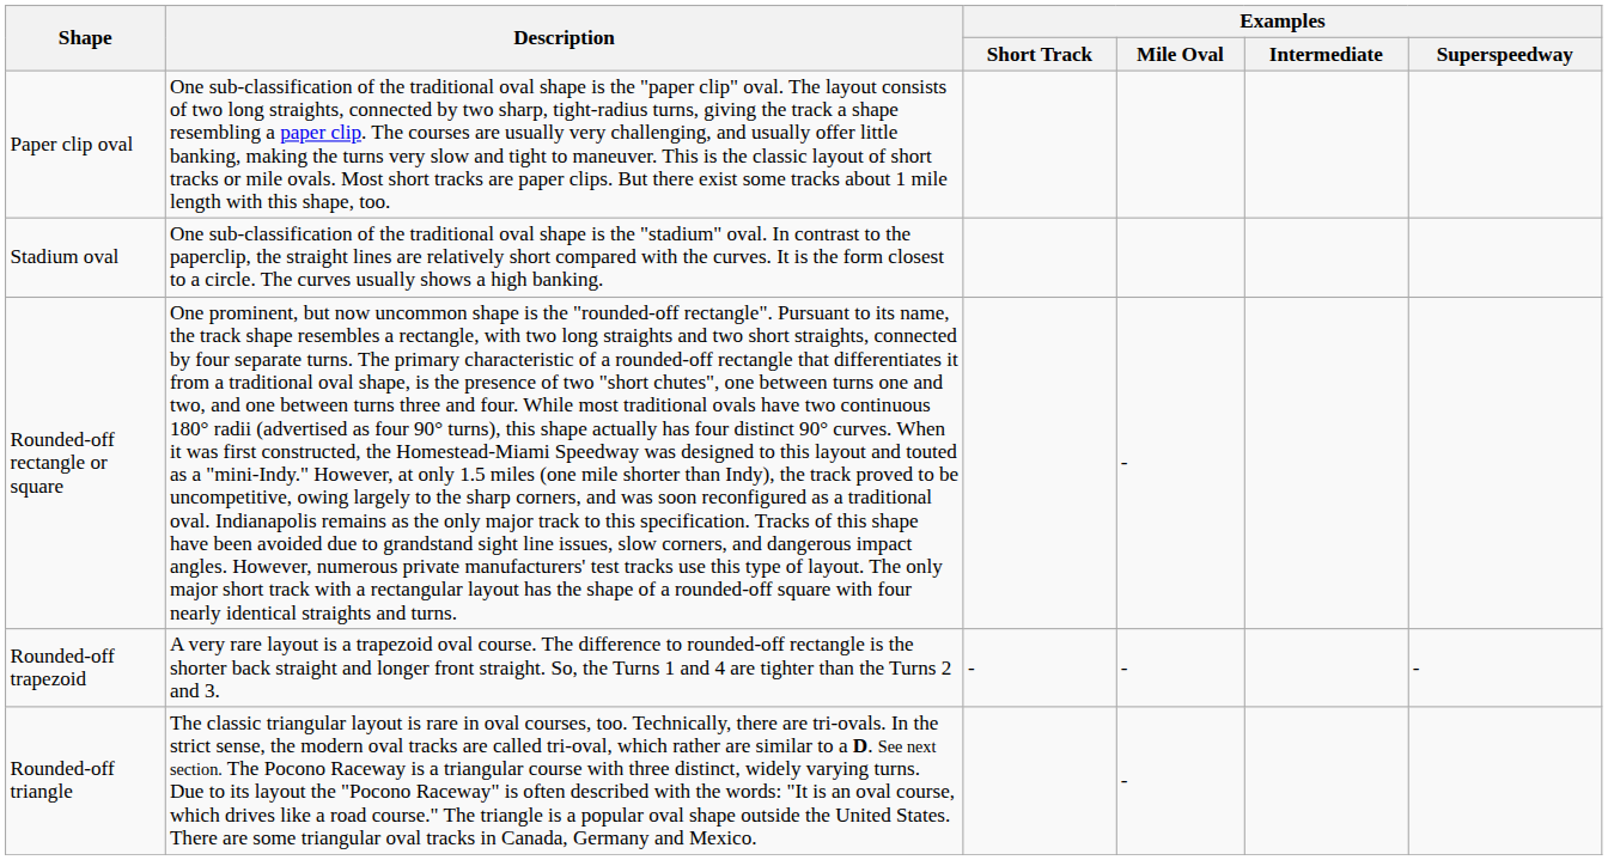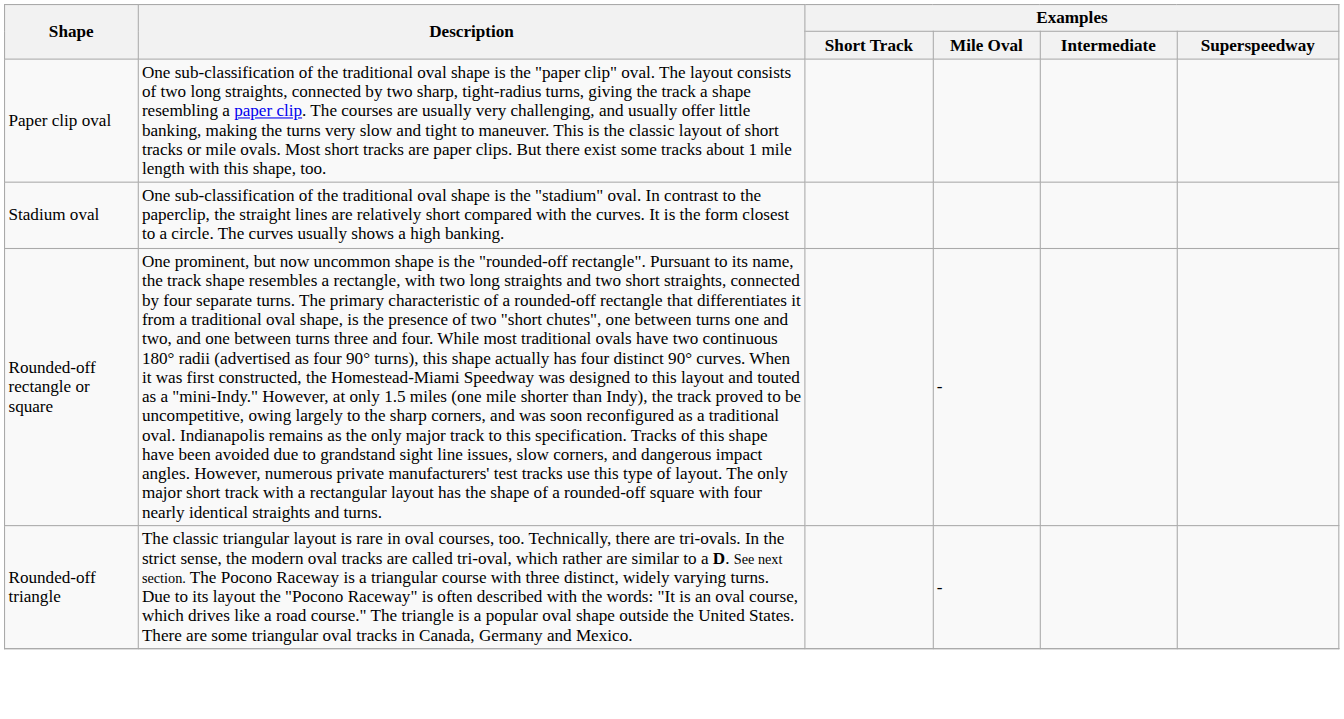- row: Rounded-off trapezoid | A very rare layout is a trapezoid oval course. The difference to rounded-off rectangle is the shorter back straight and longer front straight. So, the Turns 1 and 4 are tighter than the Turns 2 and 3. | - | - | -
